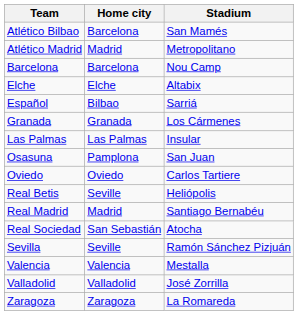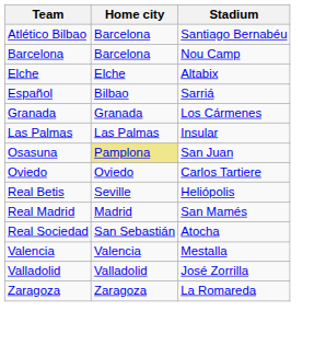Atlético Bilbao | Stadium: San Mamés -> Santiago Bernabéu
- row: Atlético Madrid | Madrid | Metropolitano
Osasuna | Home city: no background -> khaki background
Real Madrid | Stadium: Santiago Bernabéu -> San Mamés
- row: Sevilla | Seville | Ramón Sánchez Pizjuán
